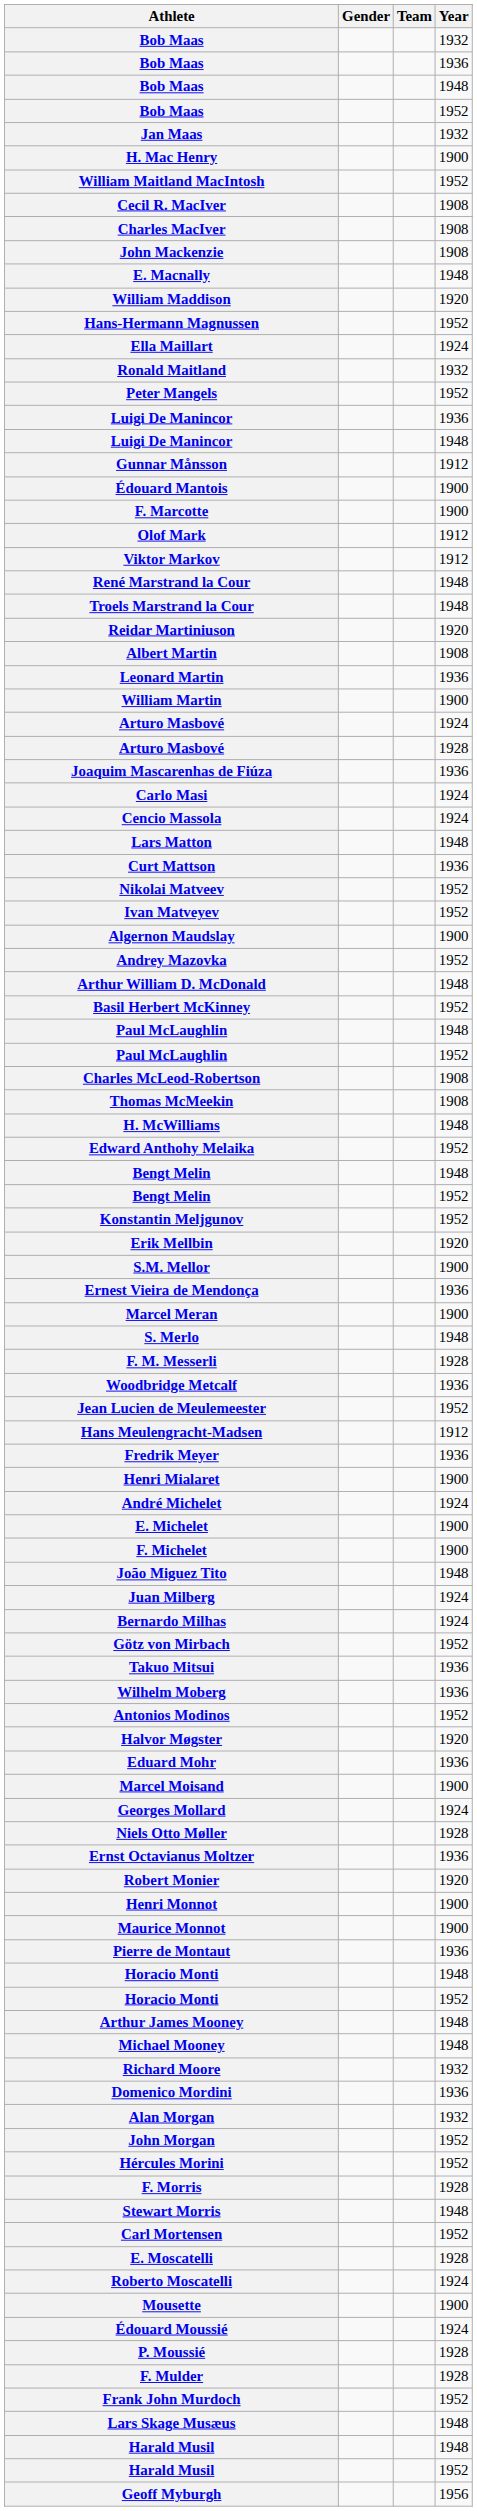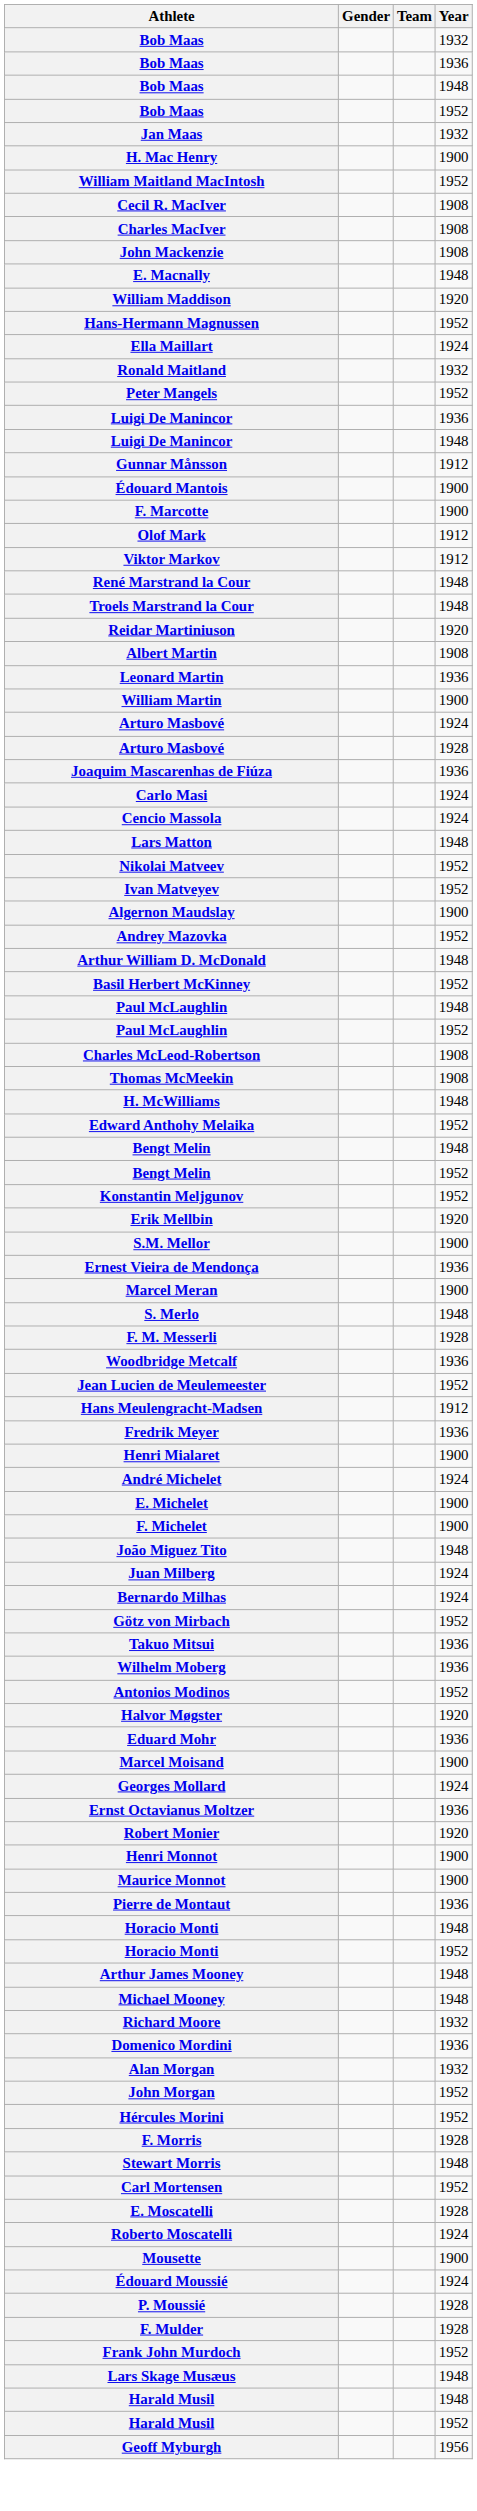- row: Curt Mattson | 1936
- row: Niels Otto Møller | 1928
